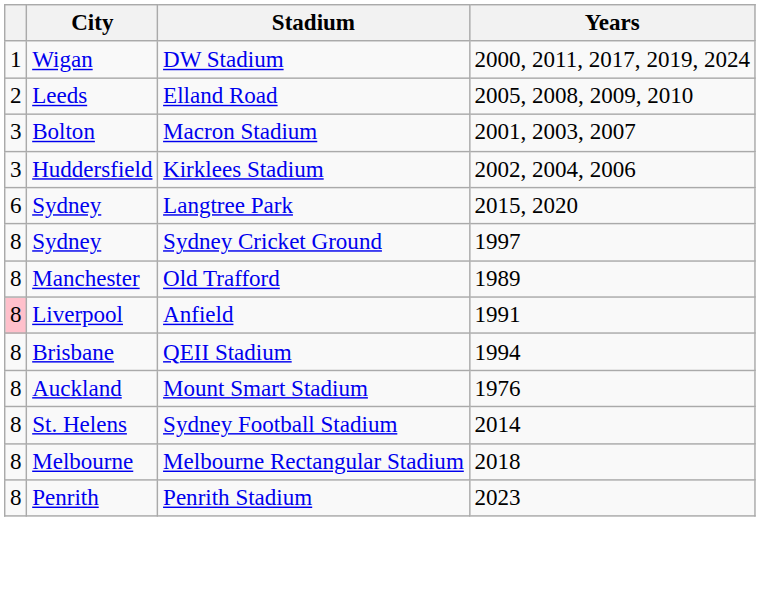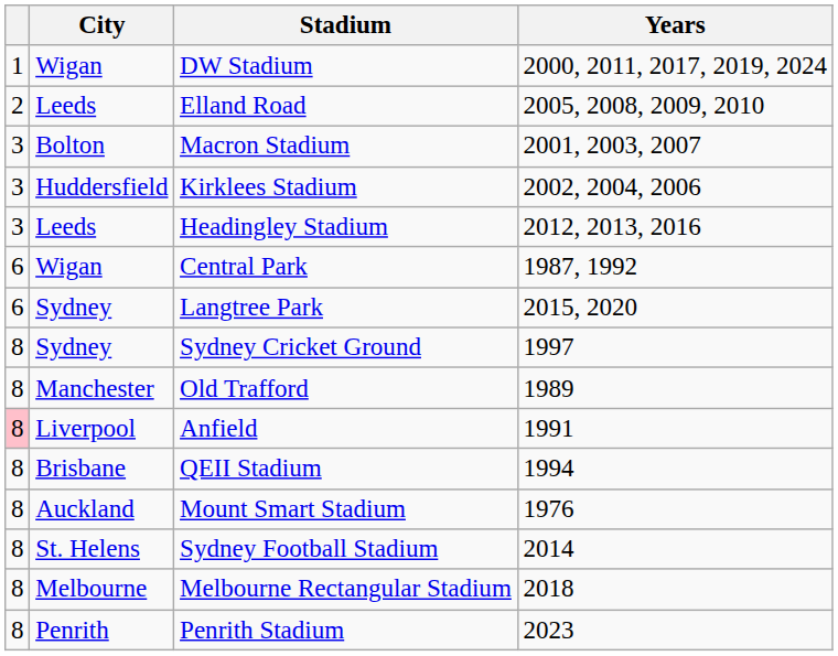+ row: 3 | Leeds | Headingley Stadium | 2012, 2013, 2016
+ row: 6 | Wigan | Central Park | 1987, 1992
